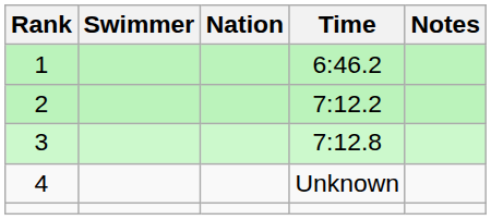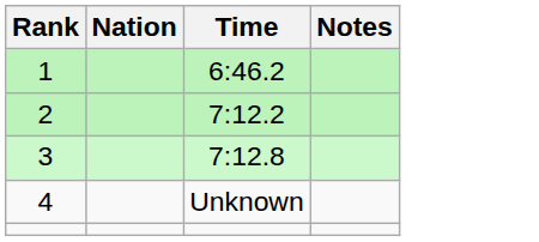- column: Swimmer
